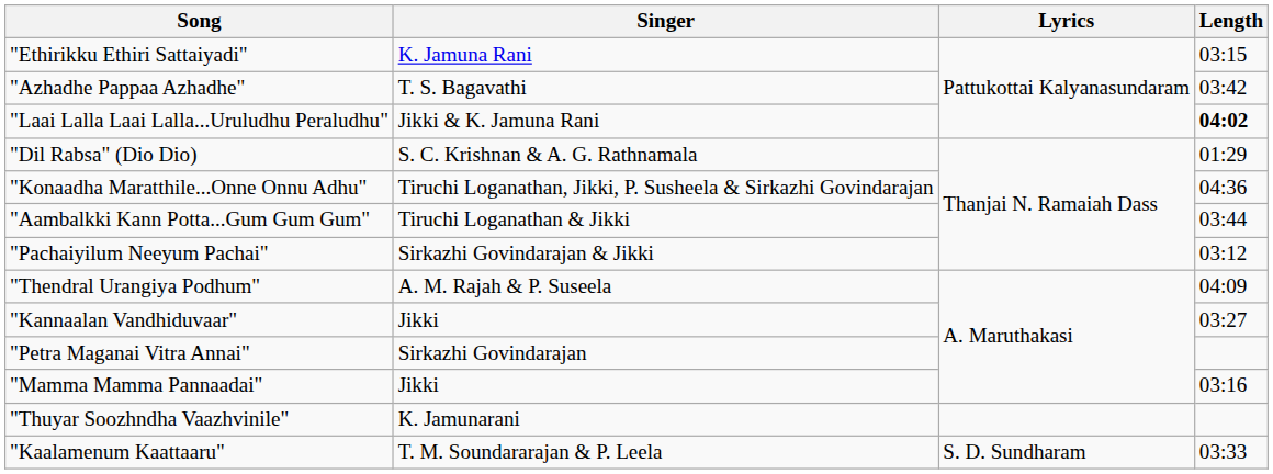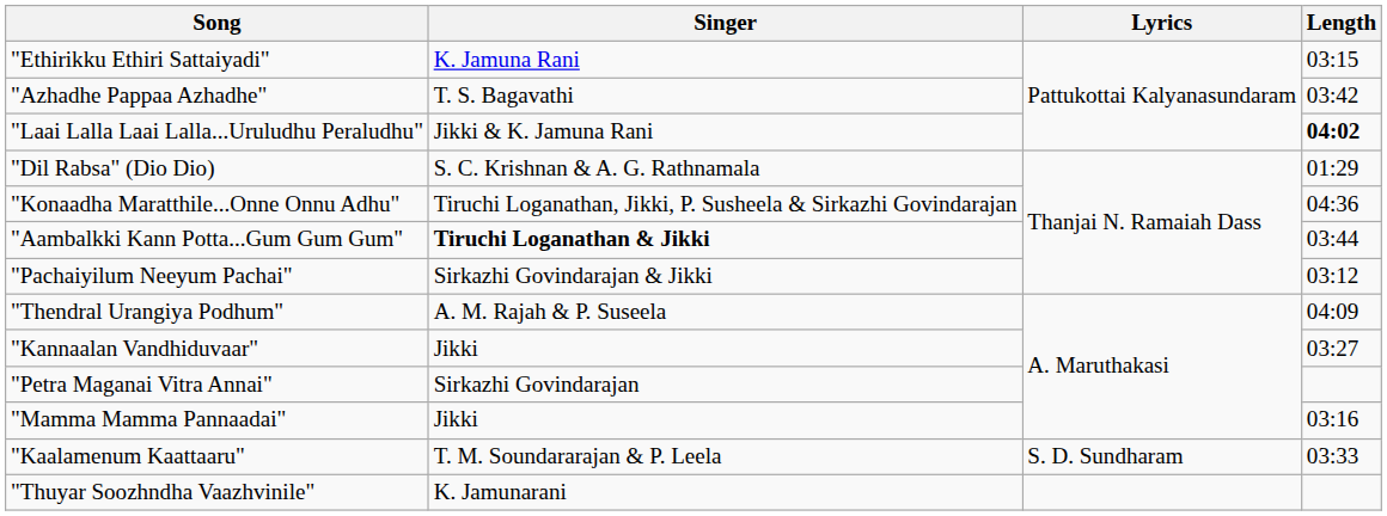"Aambalkki Kann Potta...Gum Gum Gum" | Singer: normal -> bold
rows swapped: "Kaalamenum Kaattaaru" <-> "Thuyar Soozhndha Vaazhvinile"
